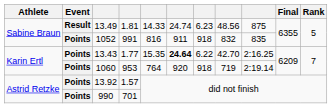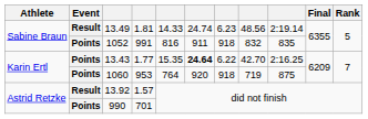13.49 | column 9: 875 -> 2:19.14
1060 | column 9: 2:19.14 -> 875
13.92 | Event: Points -> Result
